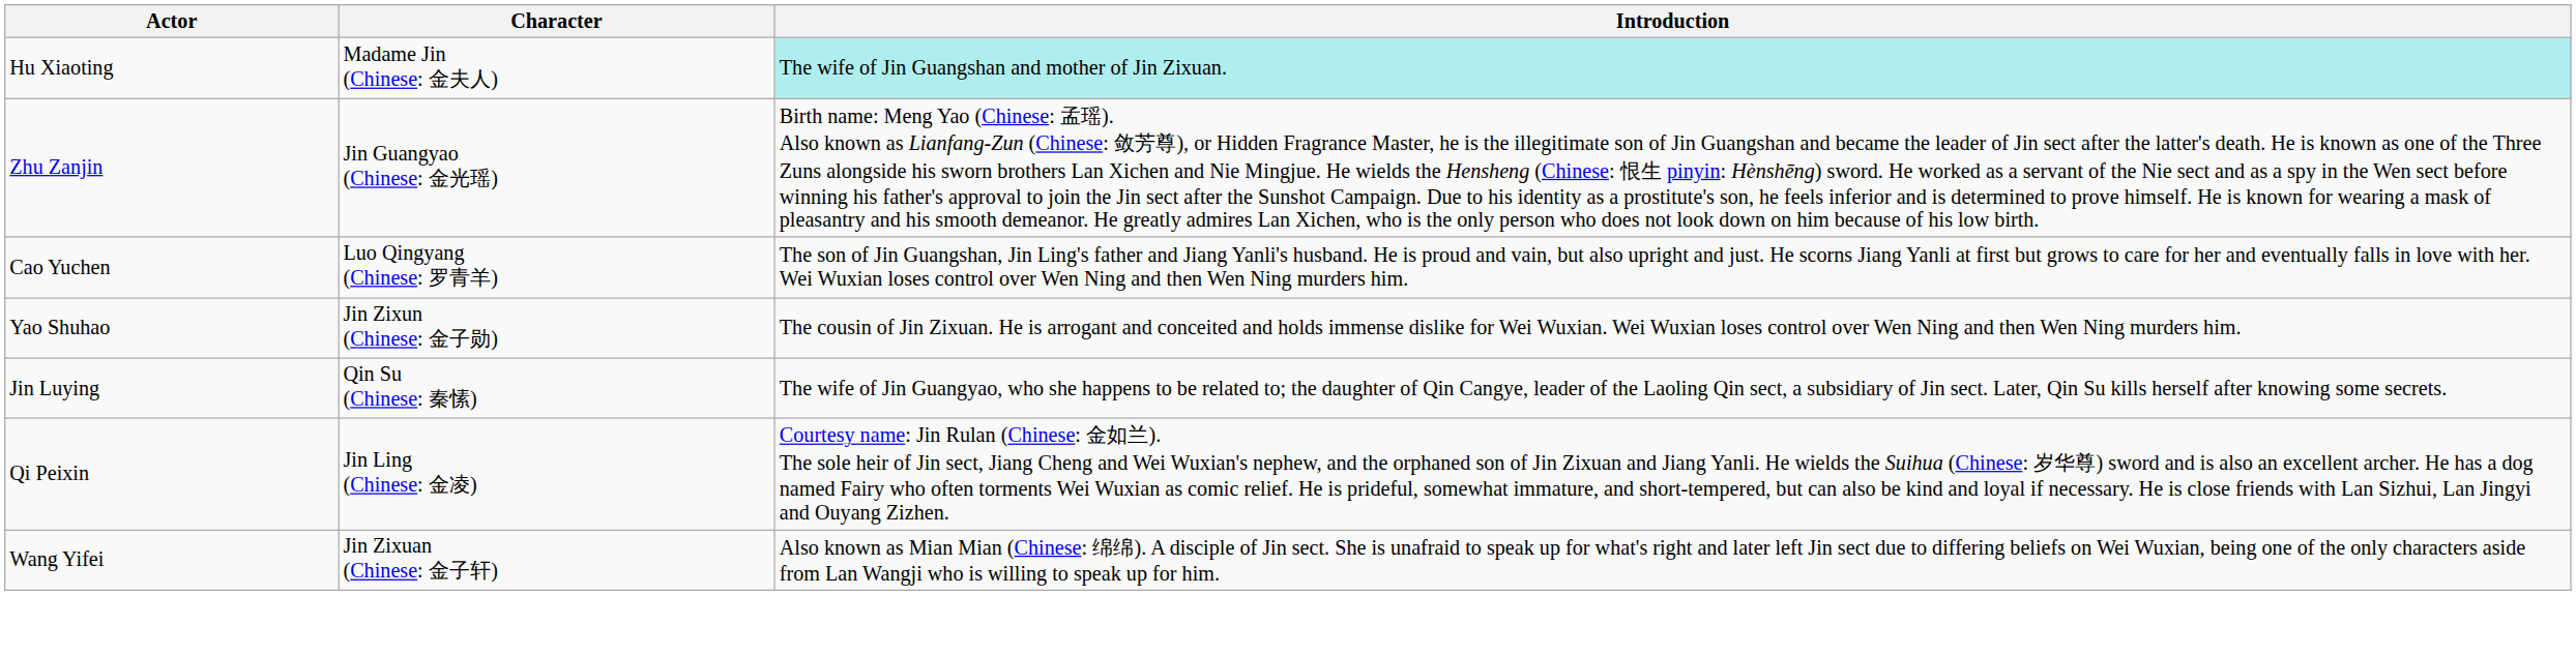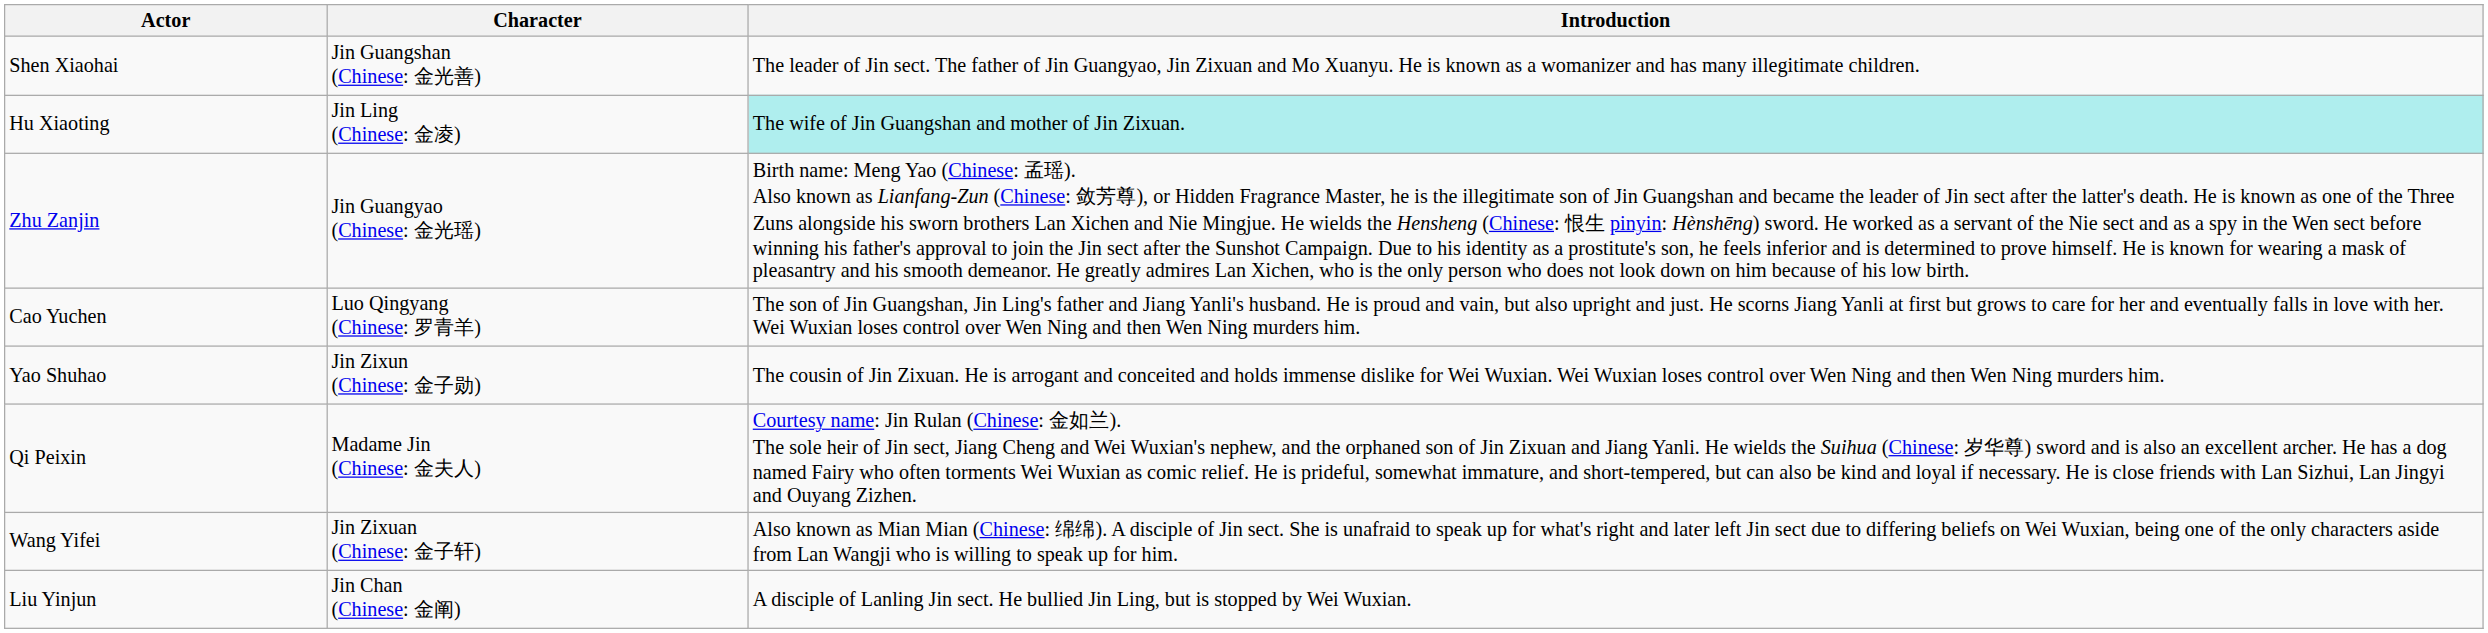+ row: Shen Xiaohai | Jin Guangshan (Chinese: 金光善) | The leader of Jin sect. The father of Jin Guangyao, Jin Zixuan and Mo Xuanyu. He is known as a womanizer and has many illegitimate children.
Hu Xiaoting | Character: Madame Jin (Chinese: 金夫人) -> Jin Ling (Chinese: 金凌)
- row: Jin Luying | Qin Su (Chinese: 秦愫) | The wife of Jin Guangyao, who she happens to be related to; the daughter of Qin Cangye, leader of the Laoling Qin sect, a subsidiary of Jin sect. Later, Qin Su kills herself after knowing some secrets.
Qi Peixin | Character: Jin Ling (Chinese: 金凌) -> Madame Jin (Chinese: 金夫人)
+ row: Liu Yinjun | Jin Chan (Chinese: 金阐) | A disciple of Lanling Jin sect. He bullied Jin Ling, but is stopped by Wei Wuxian.
